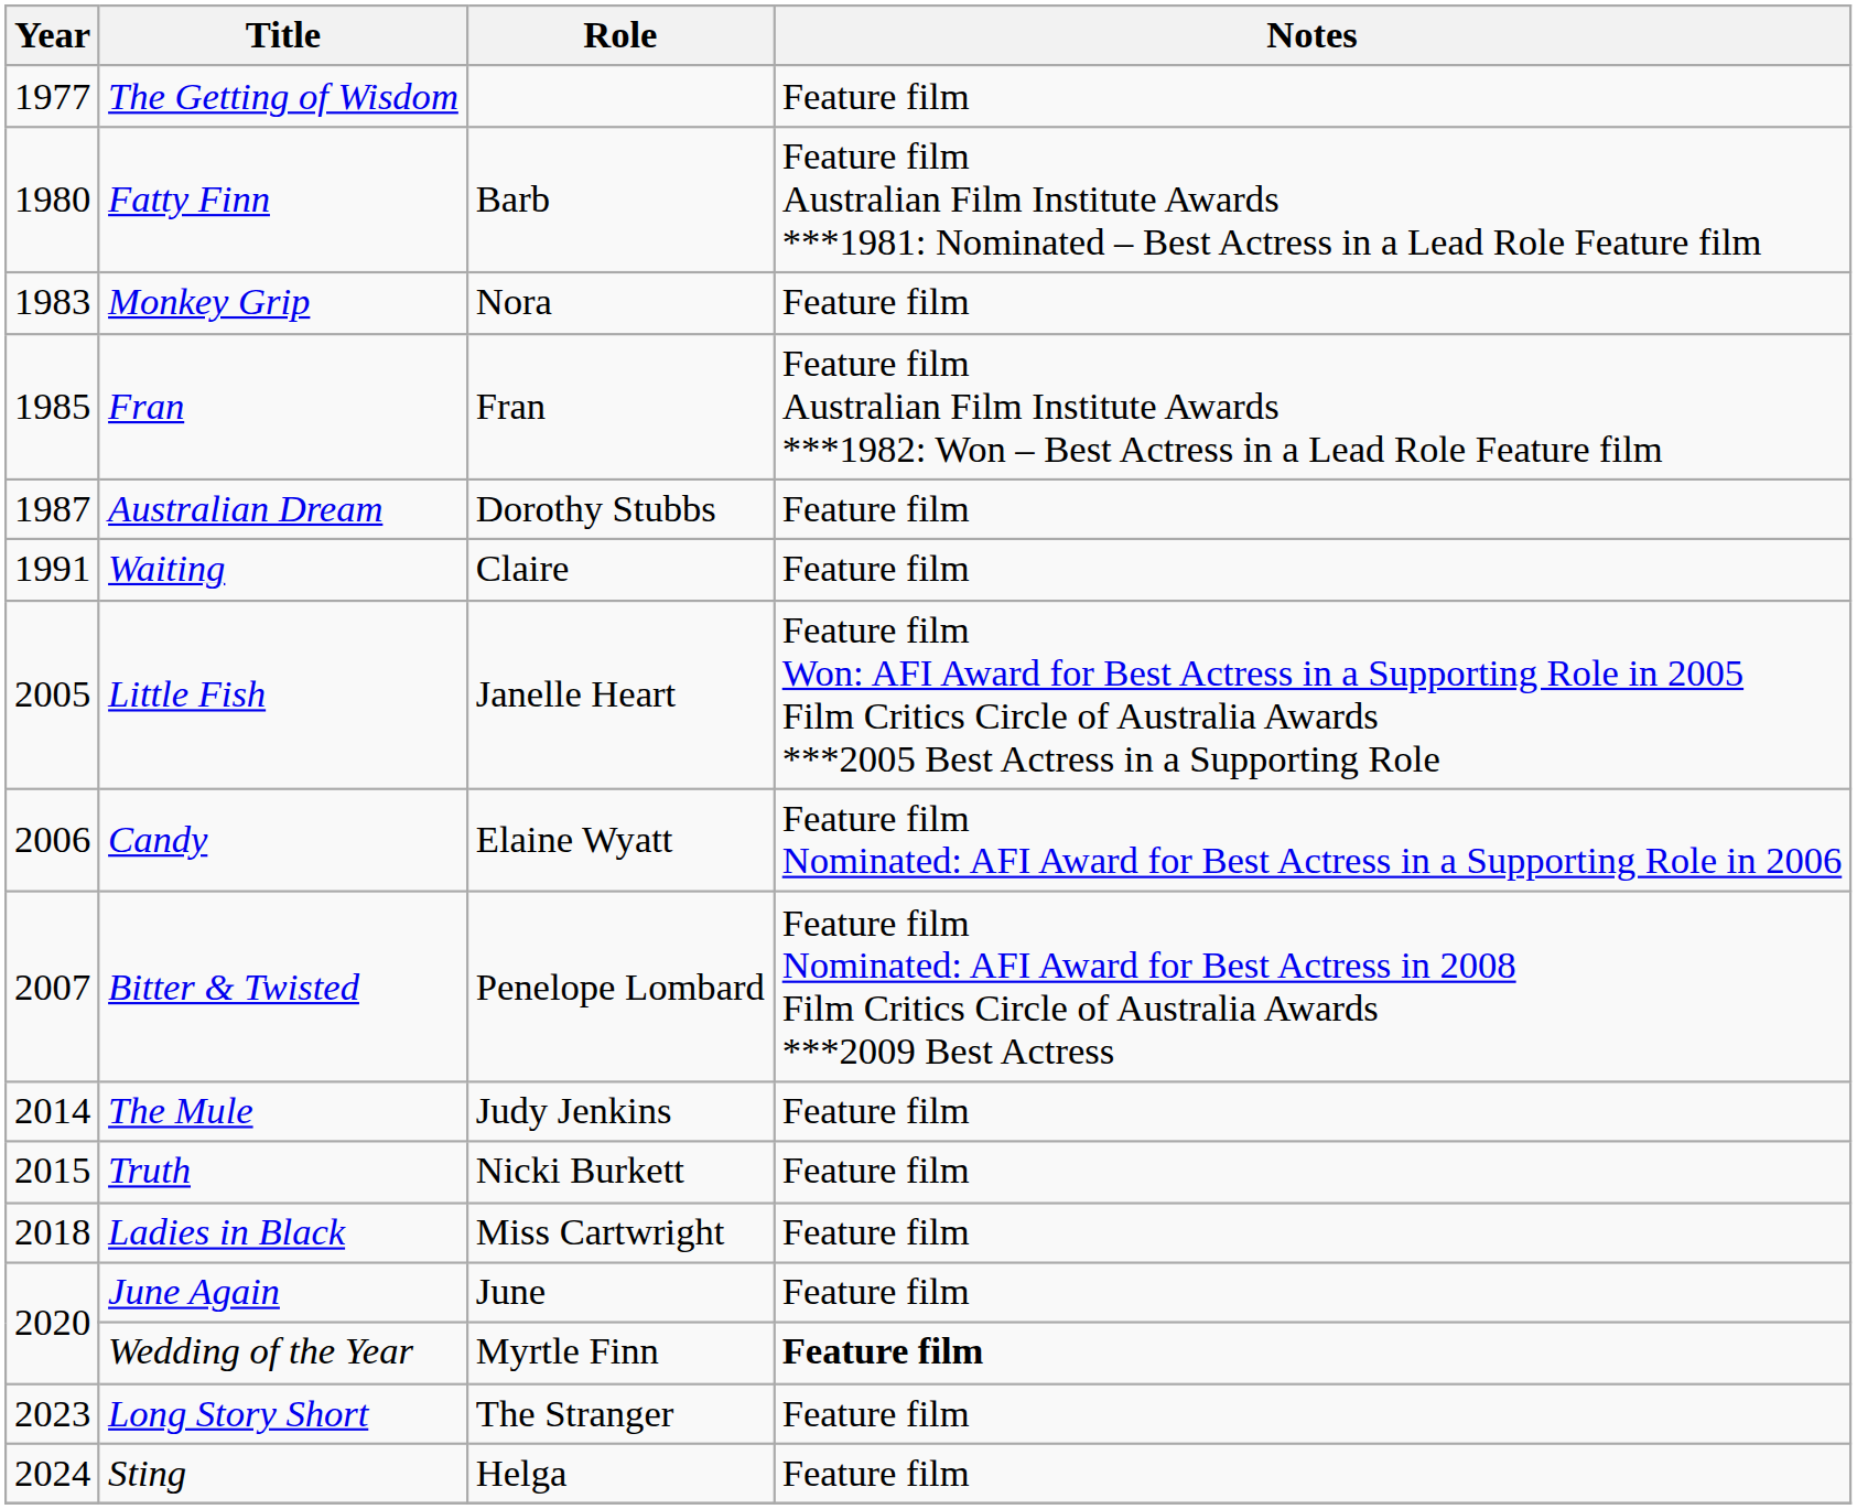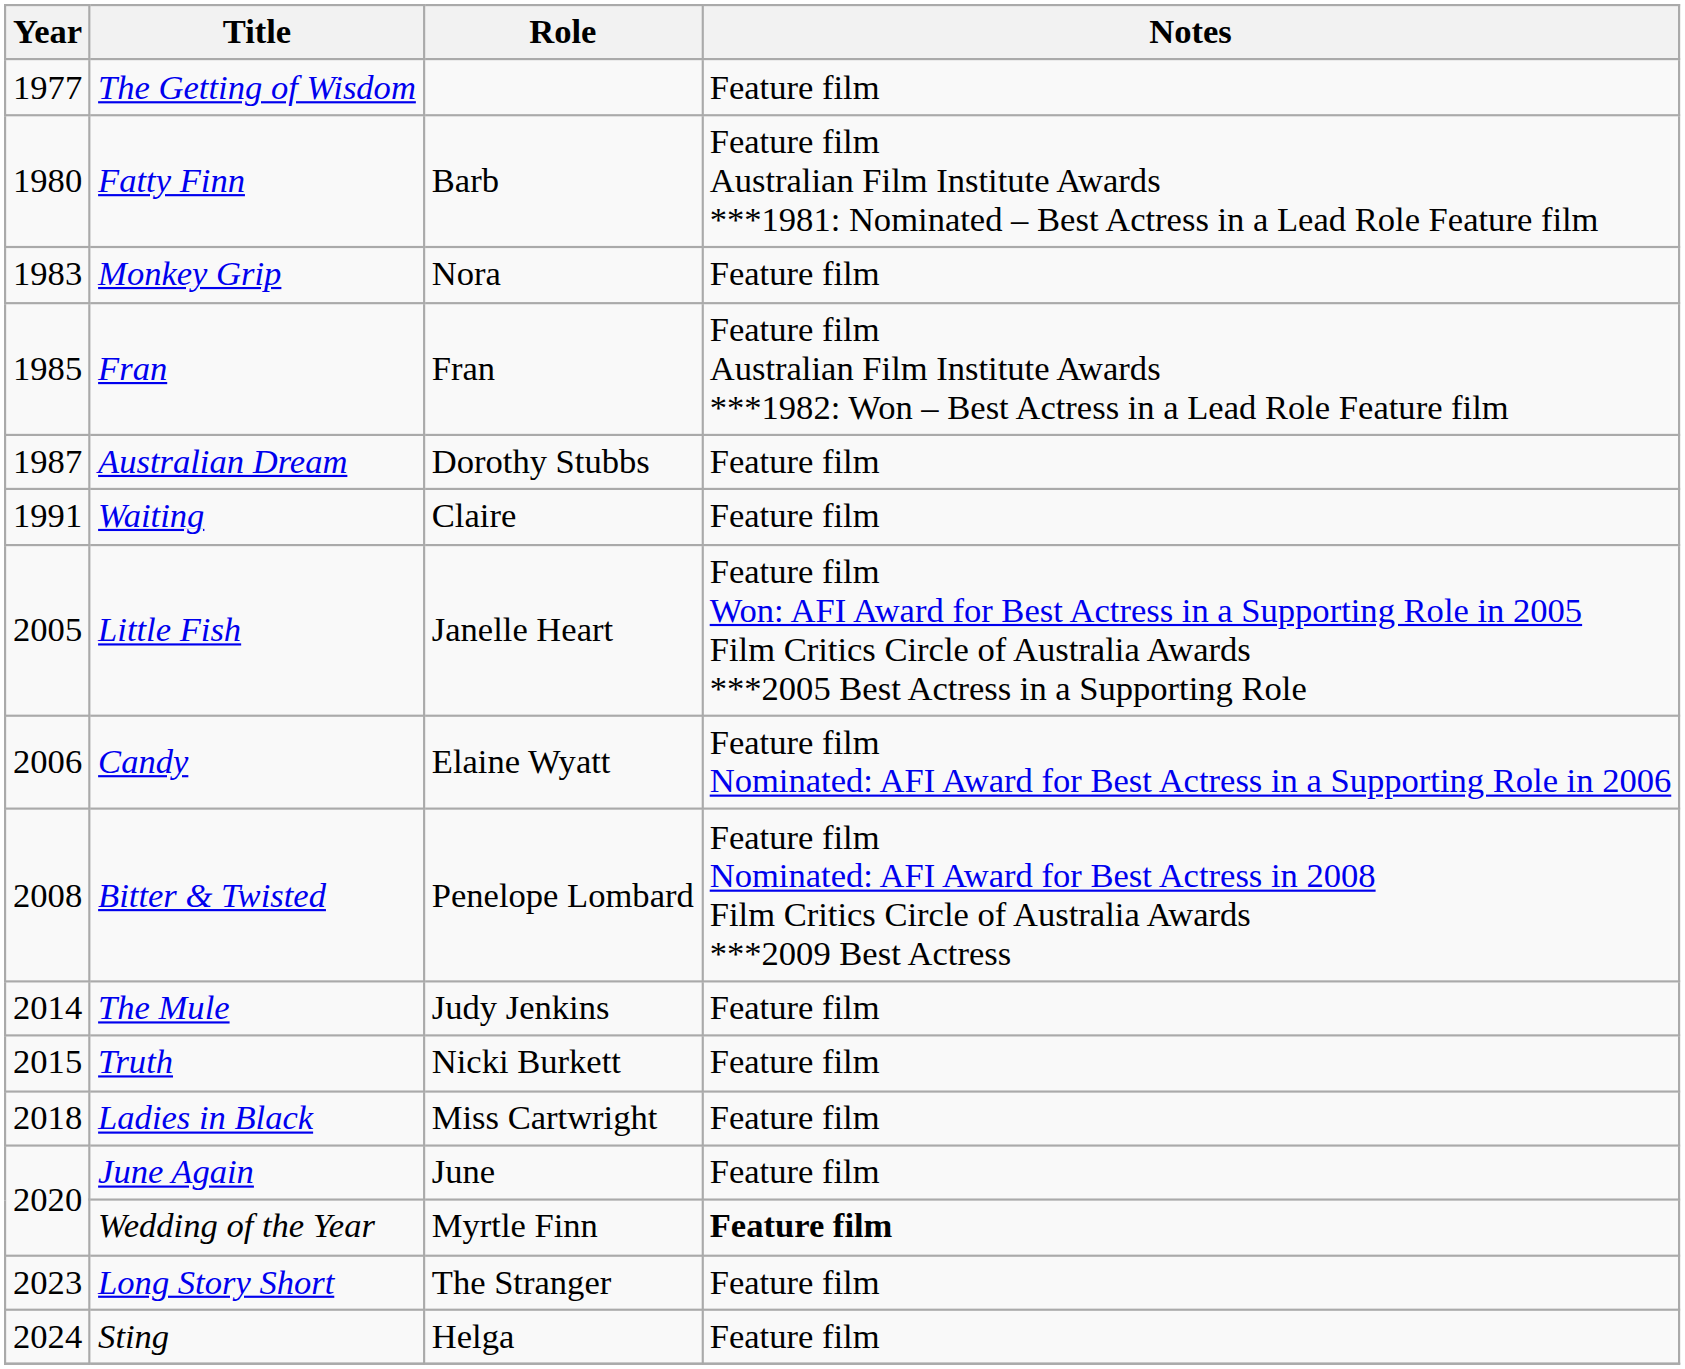Bitter & Twisted | Year: 2007 -> 2008
